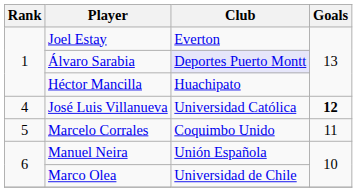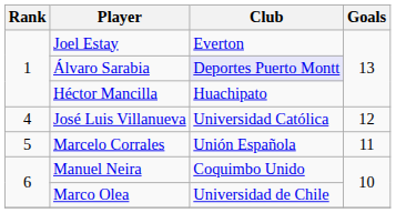José Luis Villanueva | Goals: bold -> normal
Marcelo Corrales | Club: Coquimbo Unido -> Unión Española
Manuel Neira | Club: Unión Española -> Coquimbo Unido
